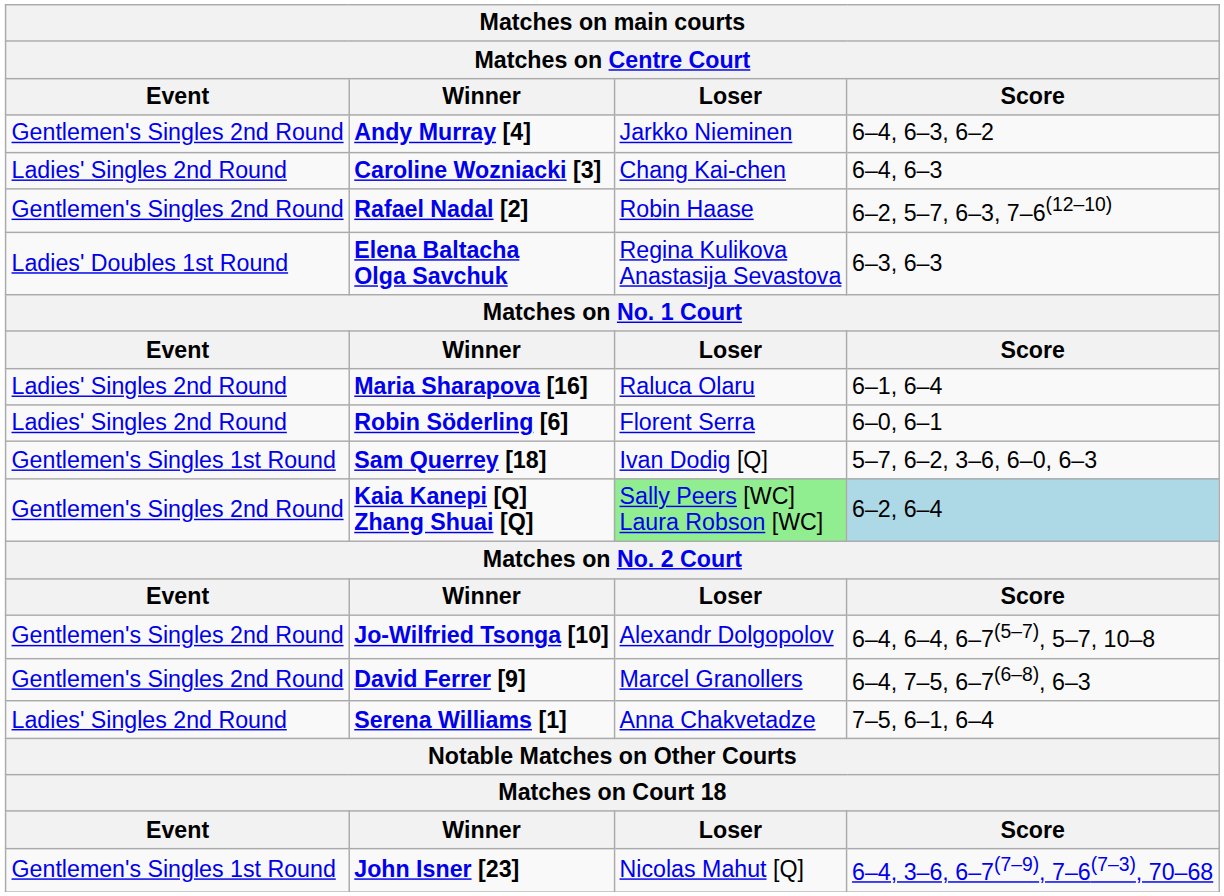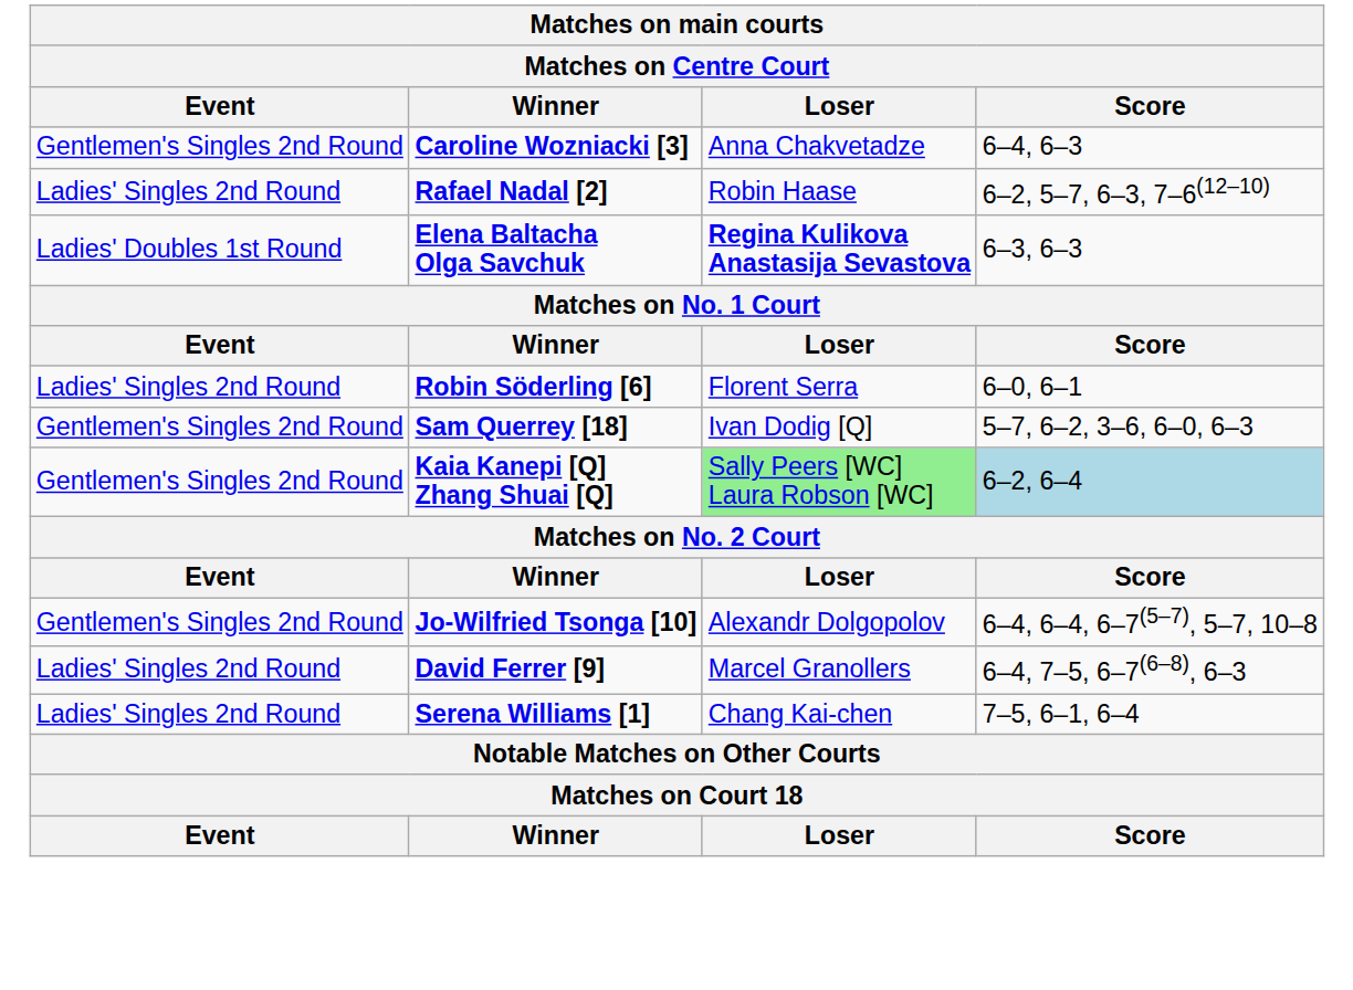- row: Gentlemen's Singles 2nd Round | Andy Murray [4] | Jarkko Nieminen | 6–4, 6–3, 6–2
Caroline Wozniacki [3] | Event: Ladies' Singles 2nd Round -> Gentlemen's Singles 2nd Round
Caroline Wozniacki [3] | Loser: Chang Kai-chen -> Anna Chakvetadze
Rafael Nadal [2] | Event: Gentlemen's Singles 2nd Round -> Ladies' Singles 2nd Round
Elena Baltacha Olga Savchuk | Loser: normal -> bold
- row: Ladies' Singles 2nd Round | Maria Sharapova [16] | Raluca Olaru | 6–1, 6–4
Sam Querrey [18] | Event: Gentlemen's Singles 1st Round -> Gentlemen's Singles 2nd Round
David Ferrer [9] | Event: Gentlemen's Singles 2nd Round -> Ladies' Singles 2nd Round
Serena Williams [1] | Loser: Anna Chakvetadze -> Chang Kai-chen
- row: Gentlemen's Singles 1st Round | John Isner [23] | Nicolas Mahut [Q] | 6–4, 3–6, 6–7(7–9), 7–6(7–3), 70–68
